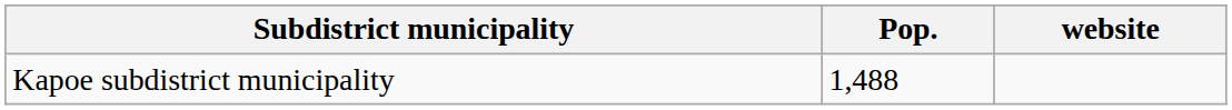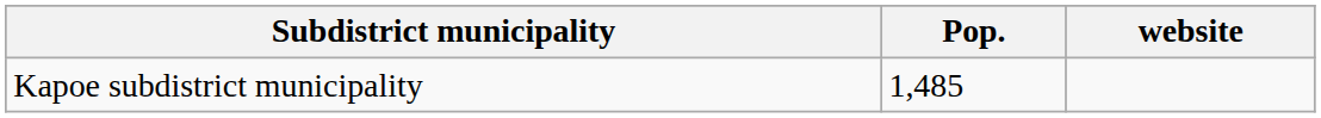Kapoe subdistrict municipality | Pop.: 1,488 -> 1,485
